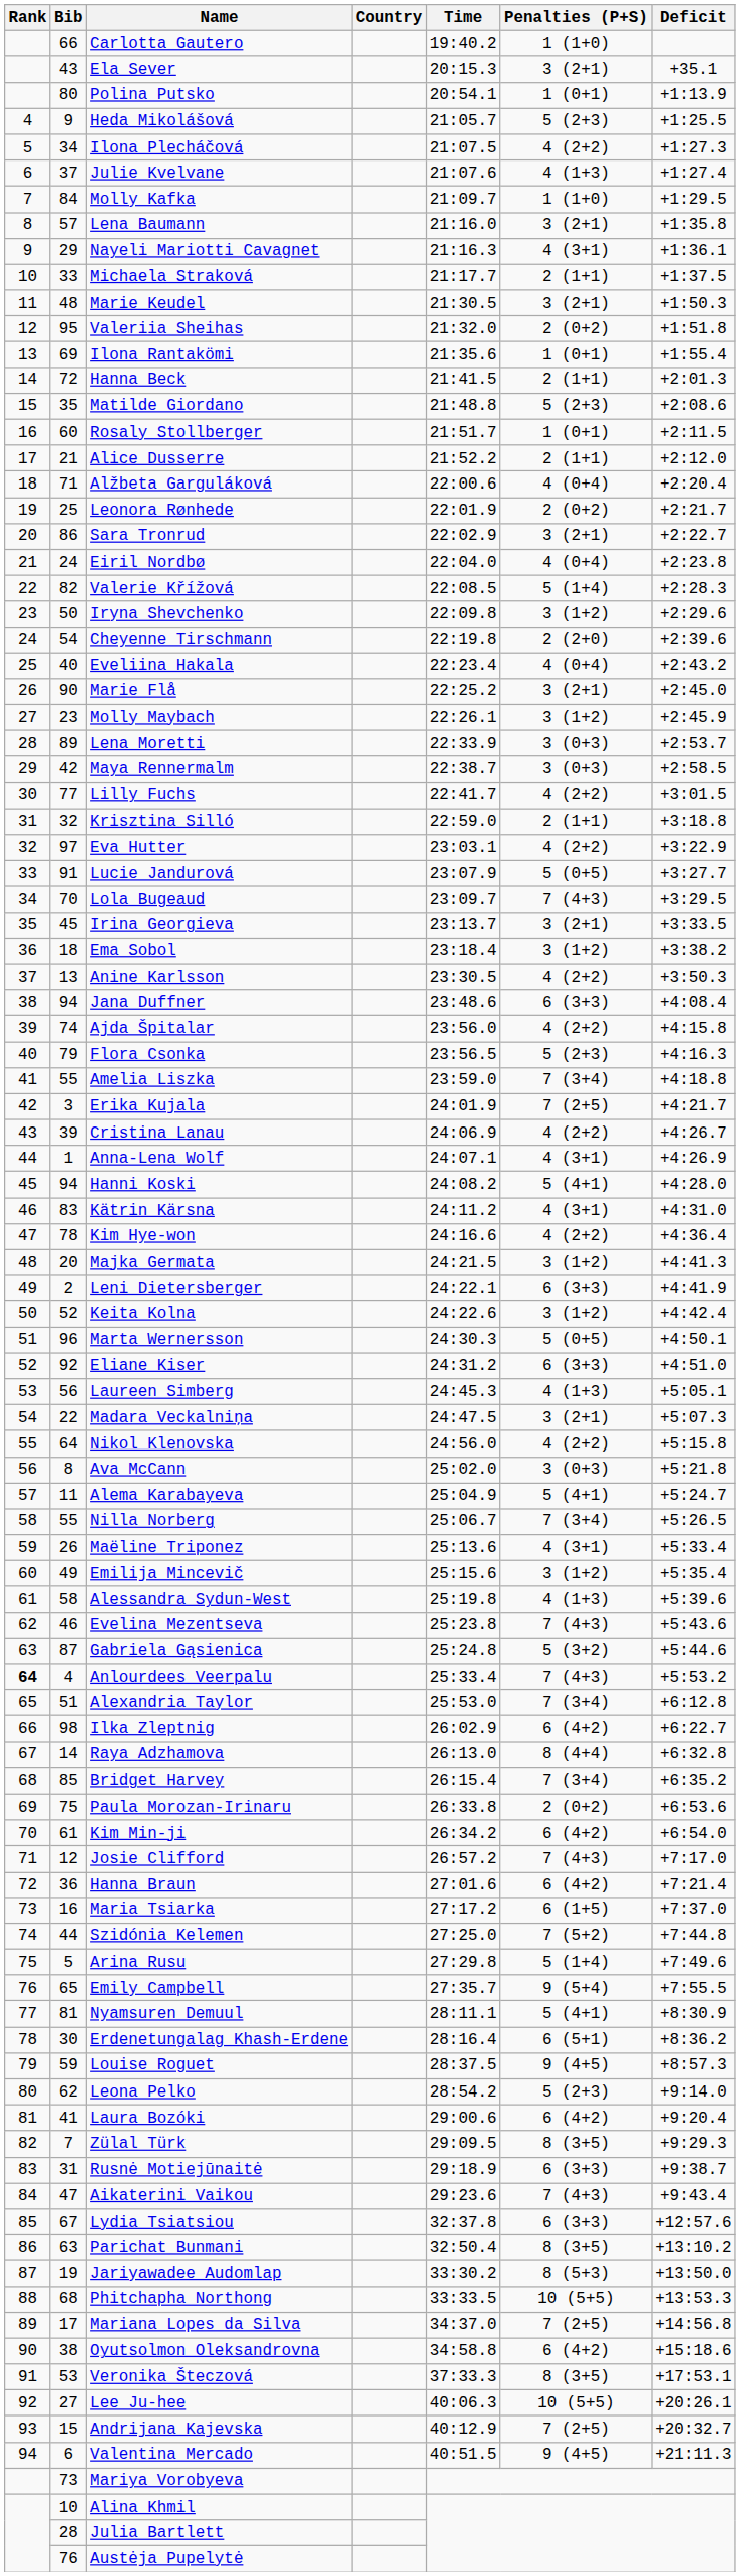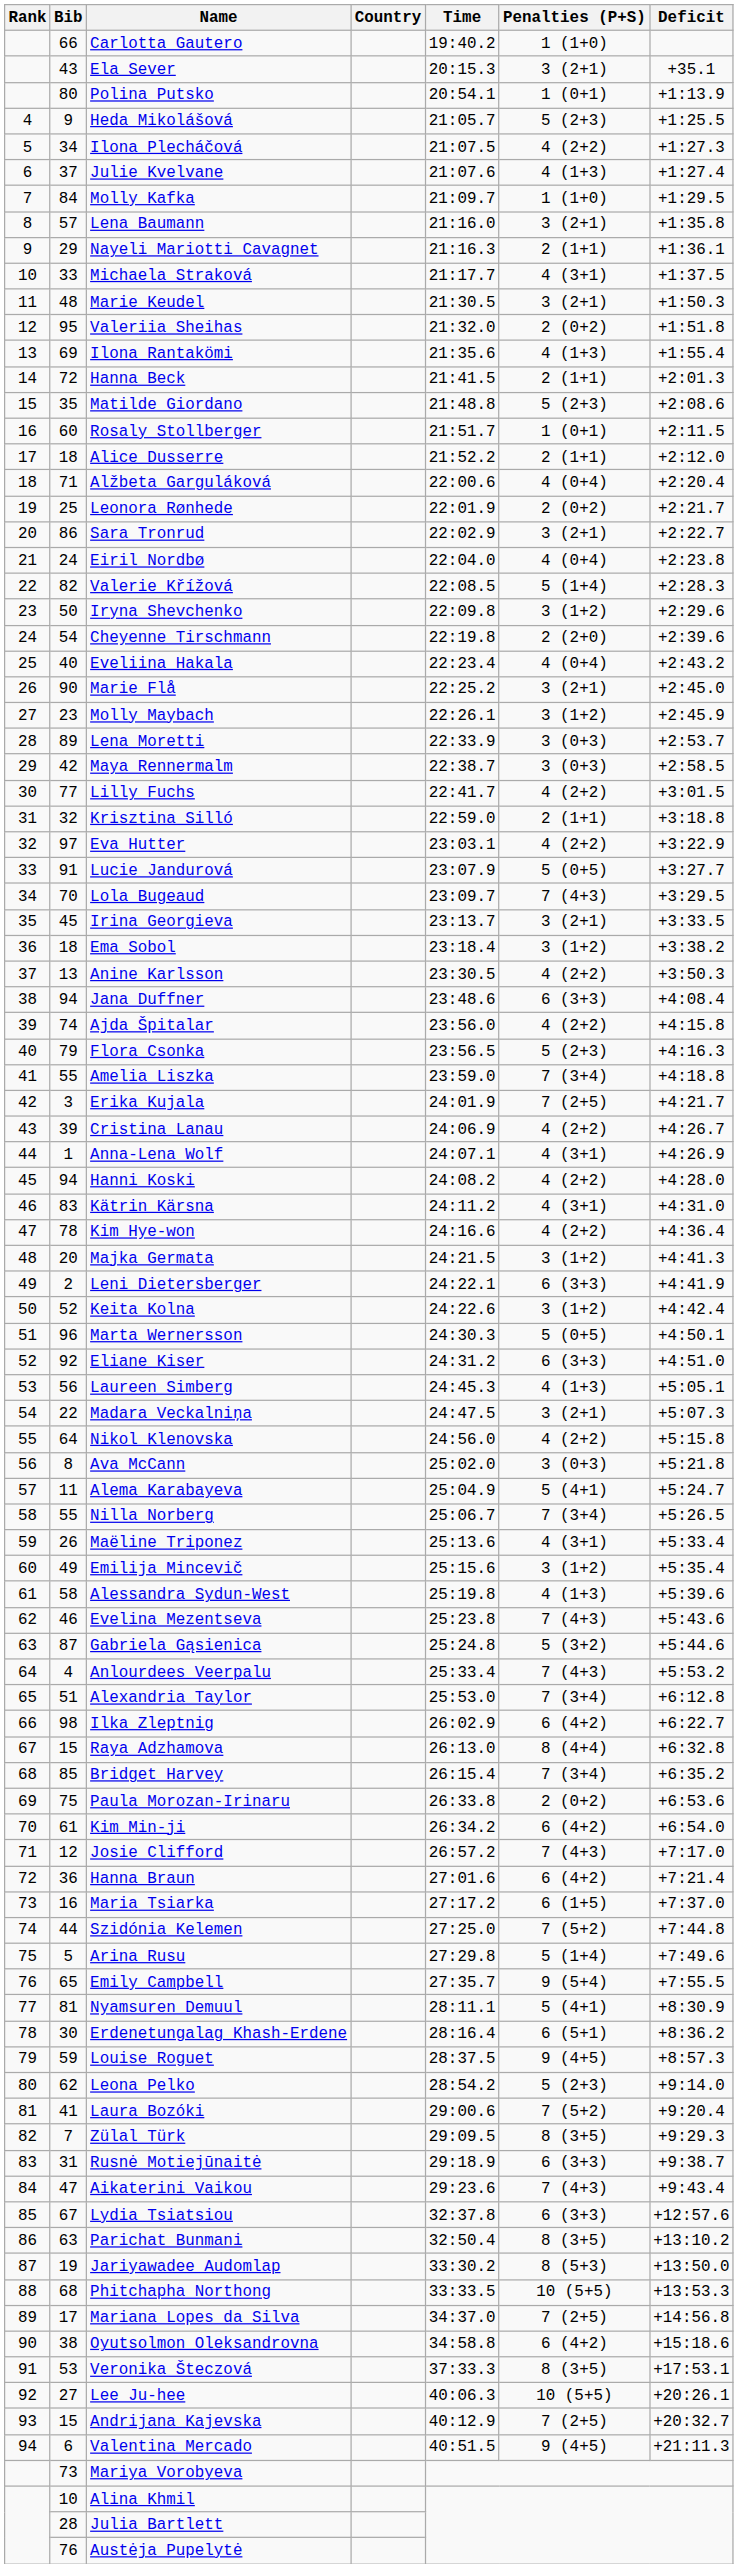Nayeli Mariotti Cavagnet | Penalties (P+S): 4 (3+1) -> 2 (1+1)
Michaela Straková | Penalties (P+S): 2 (1+1) -> 4 (3+1)
Ilona Rantakömi | Penalties (P+S): 1 (0+1) -> 4 (1+3)
Alice Dusserre | Bib: 21 -> 18
Hanni Koski | Penalties (P+S): 5 (4+1) -> 4 (2+2)
Anlourdees Veerpalu | Rank: bold -> normal
Raya Adzhamova | Bib: 14 -> 15
Laura Bozóki | Penalties (P+S): 6 (4+2) -> 7 (5+2)
